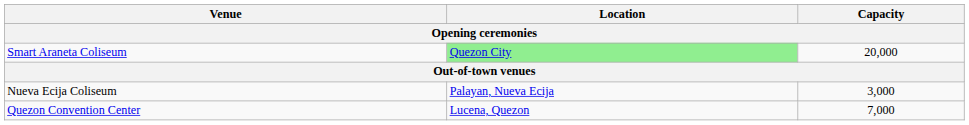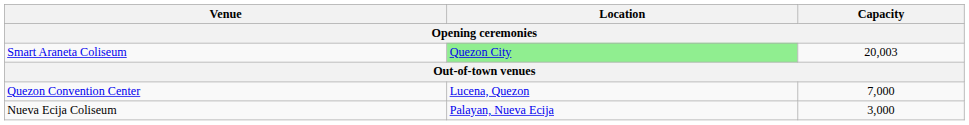Smart Araneta Coliseum | Capacity: 20,000 -> 20,003
rows swapped: Nueva Ecija Coliseum <-> Quezon Convention Center
